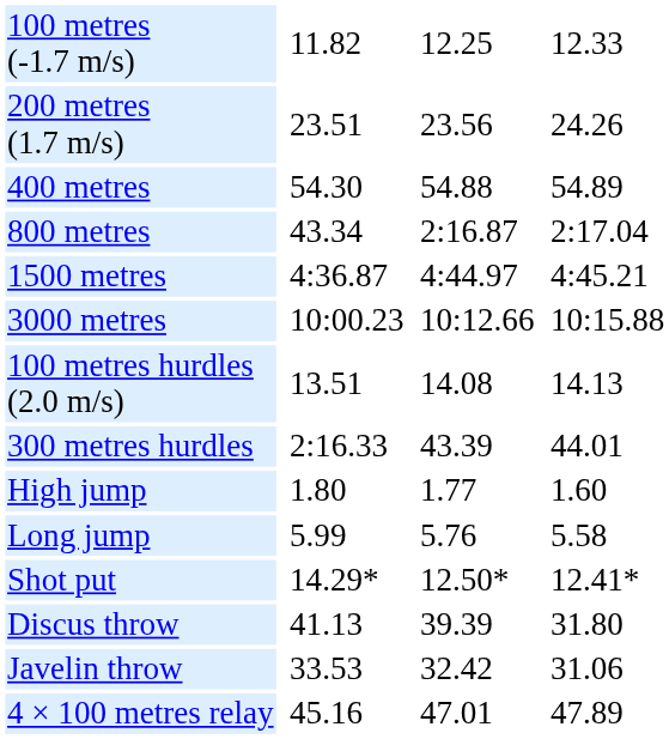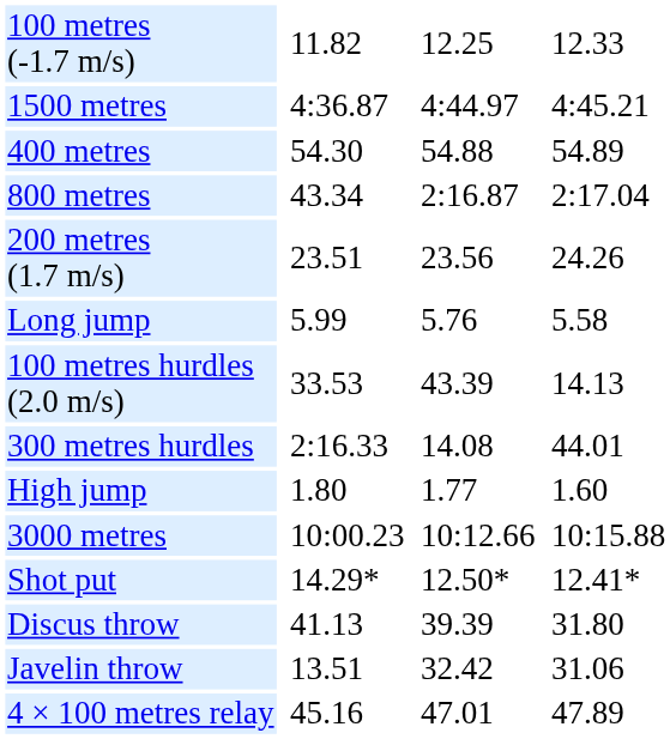rows swapped: 200 metres (1.7 m/s) <-> 1500 metres
rows swapped: 3000 metres <-> Long jump
100 metres hurdles (2.0 m/s) | column 3: 13.51 -> 33.53
100 metres hurdles (2.0 m/s) | column 5: 14.08 -> 43.39
300 metres hurdles | column 5: 43.39 -> 14.08
Javelin throw | column 3: 33.53 -> 13.51
